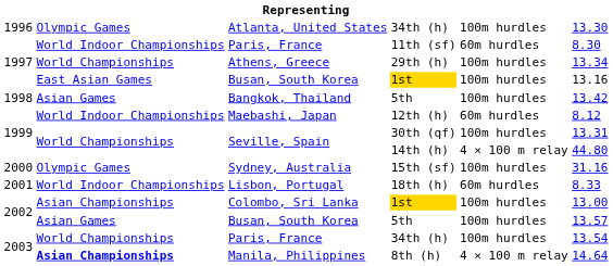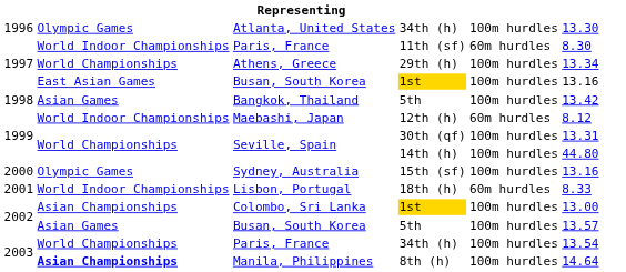Seville, Spain / 14th (h) | column 5: 4 × 100 m relay -> 100m hurdles
Sydney, Australia | column 6: 31.16 -> 13.16
Manila, Philippines | column 5: 4 × 100 m relay -> 100m hurdles
